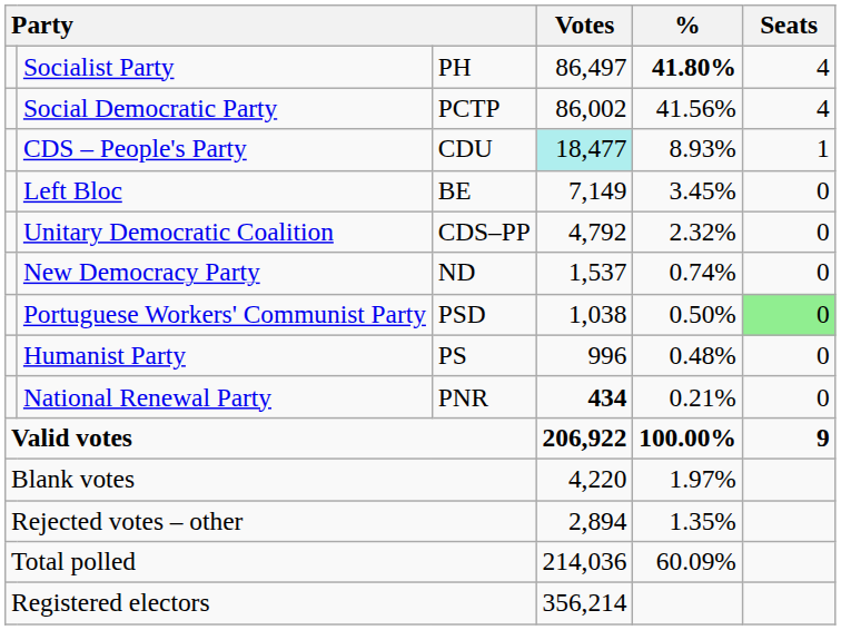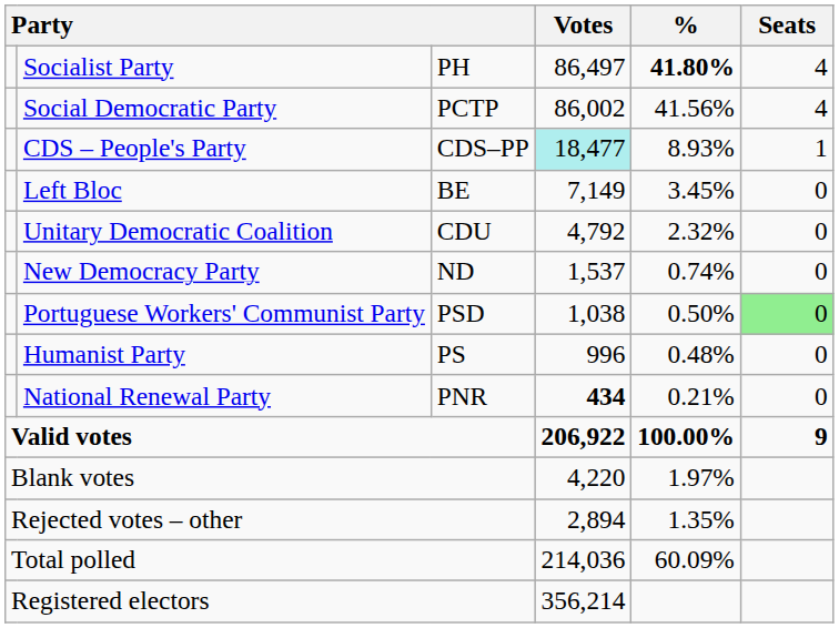CDS – People's Party | column 3: CDU -> CDS–PP
Unitary Democratic Coalition | column 3: CDS–PP -> CDU
